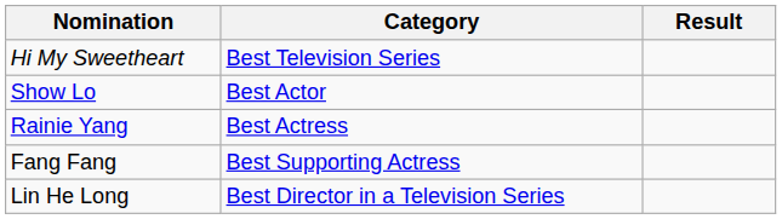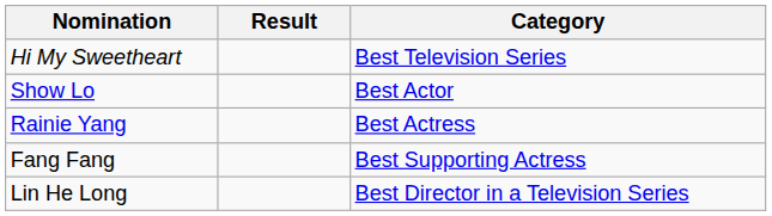columns swapped: Category <-> Result
